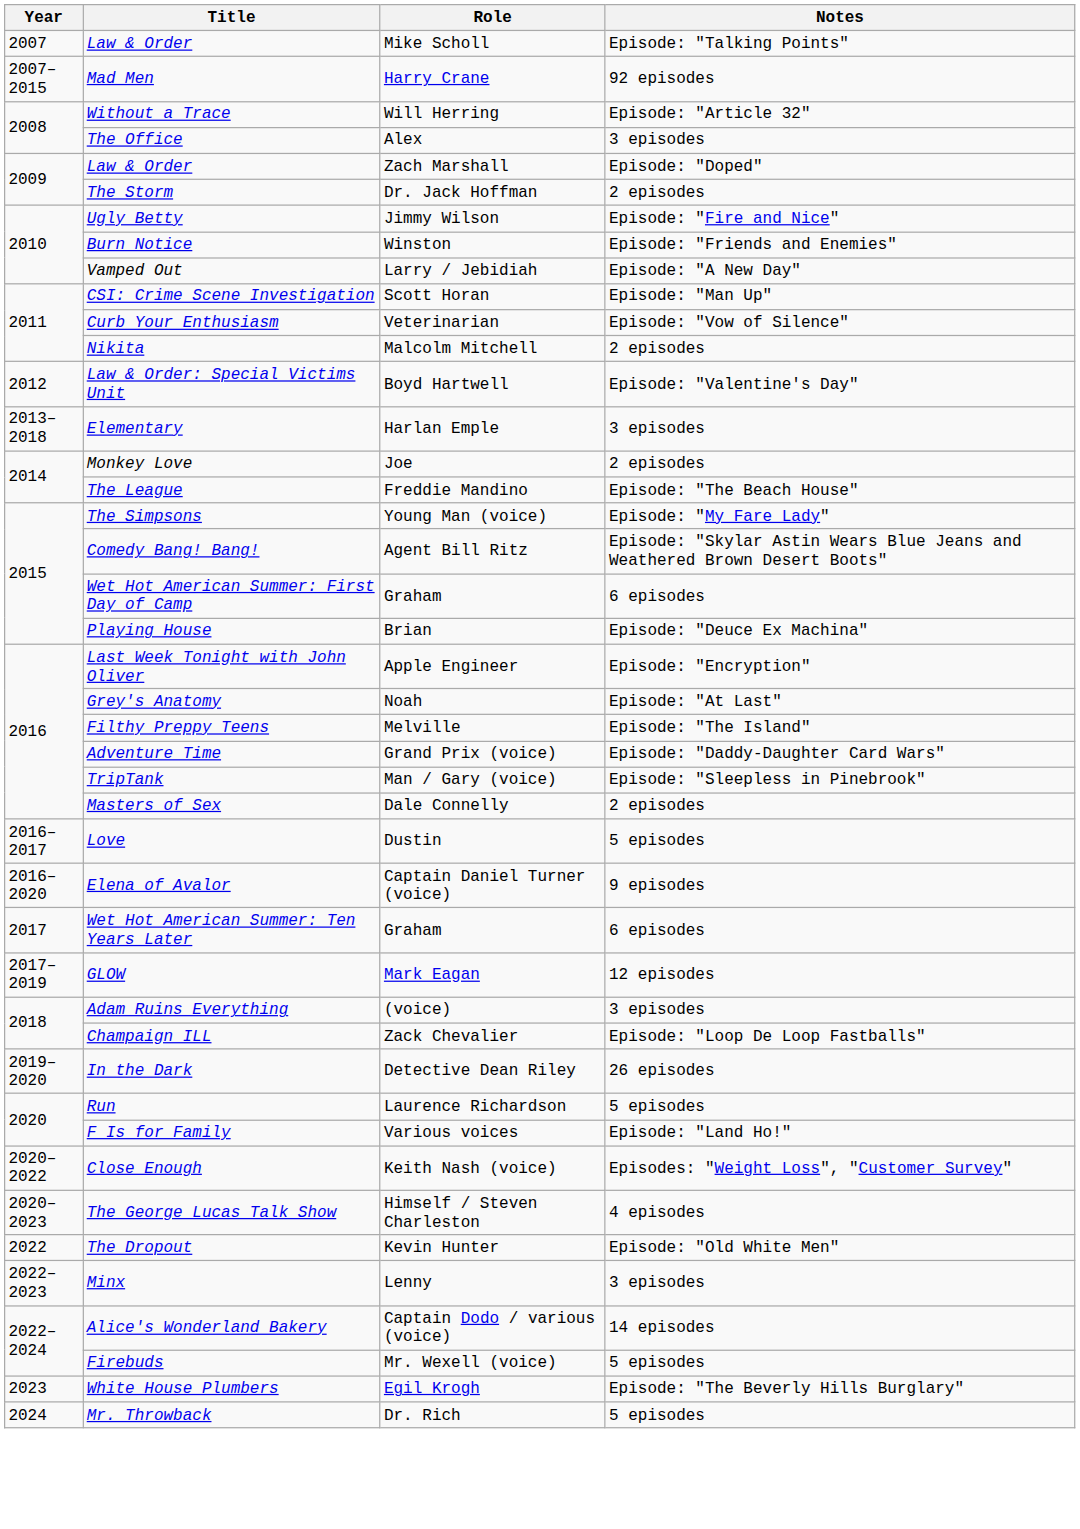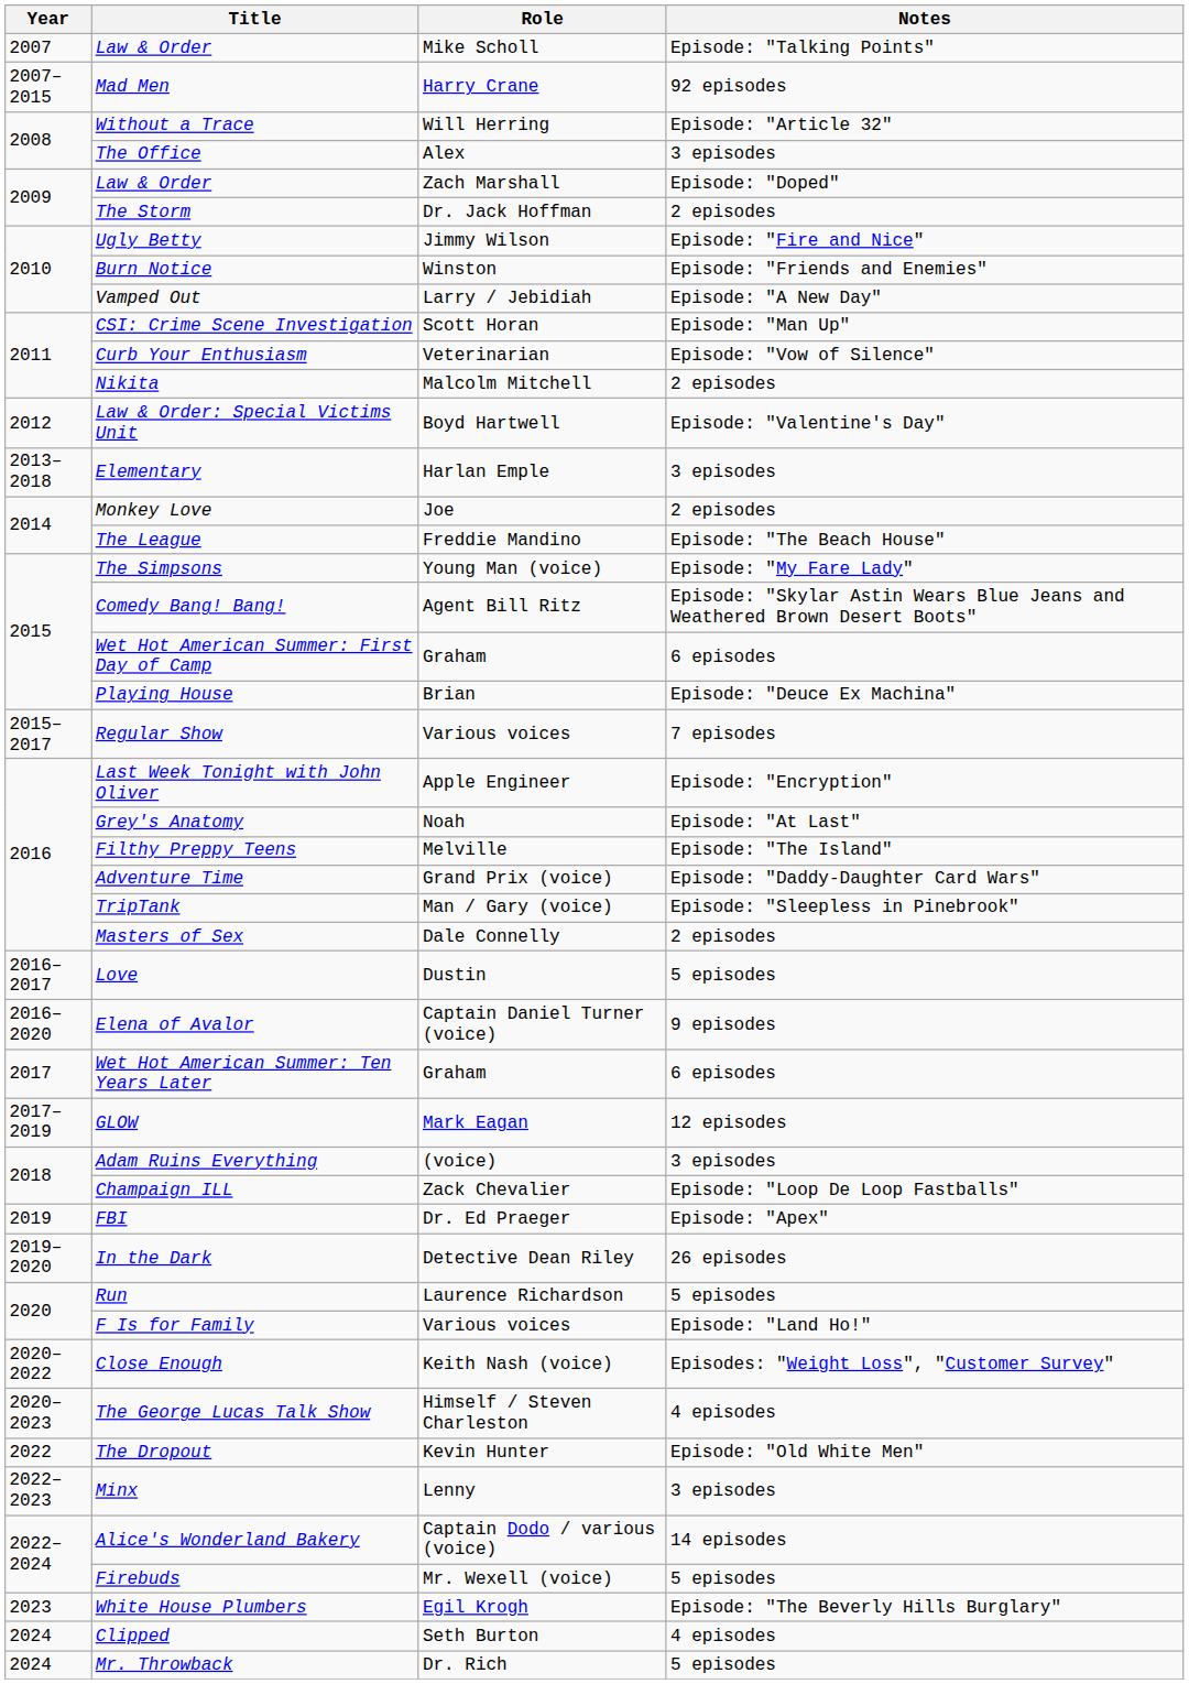+ row: 2015–2017 | Regular Show | Various voices | 7 episodes
+ row: 2019 | FBI | Dr. Ed Praeger | Episode: "Apex"
+ row: 2024 | Clipped | Seth Burton | 4 episodes
